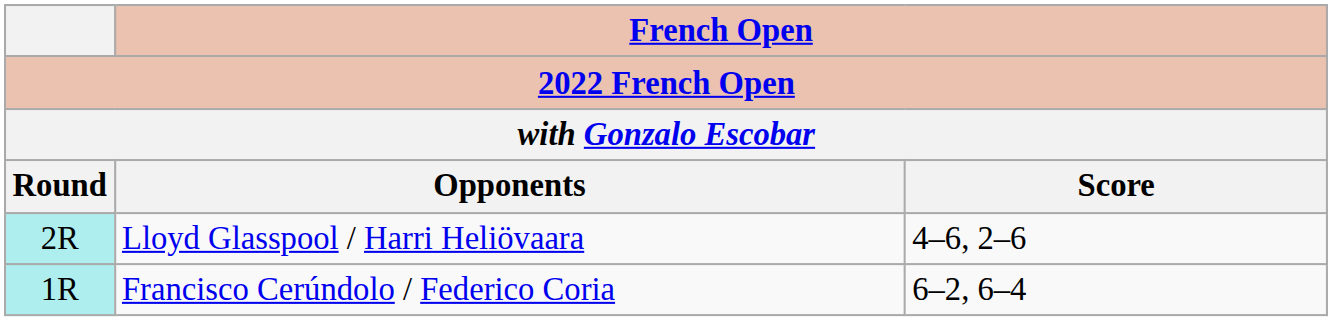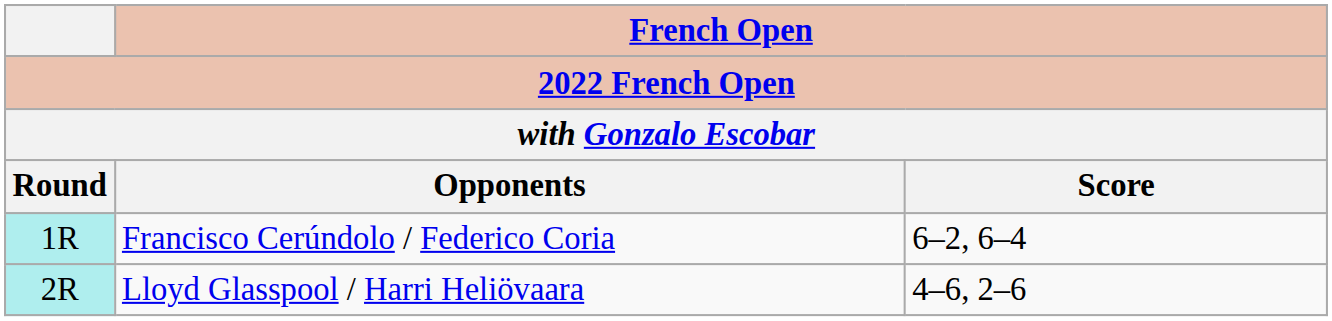rows swapped: Francisco Cerúndolo / Federico Coria <-> Lloyd Glasspool / Harri Heliövaara
